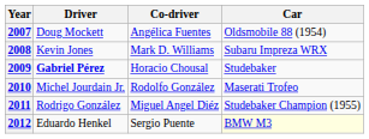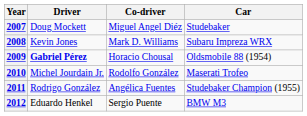2007 | Co-driver: Angélica Fuentes -> Miguel Angel Diéz
2007 | Car: Oldsmobile 88 (1954) -> Studebaker
2009 | Car: Studebaker -> Oldsmobile 88 (1954)
2011 | Co-driver: Miguel Angel Diéz -> Angélica Fuentes
2012 | Car: lightyellow background -> no background
